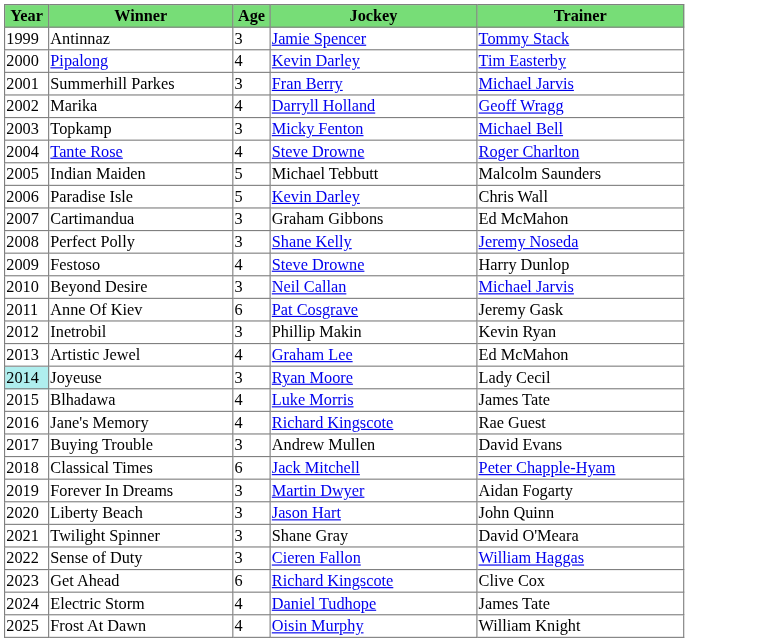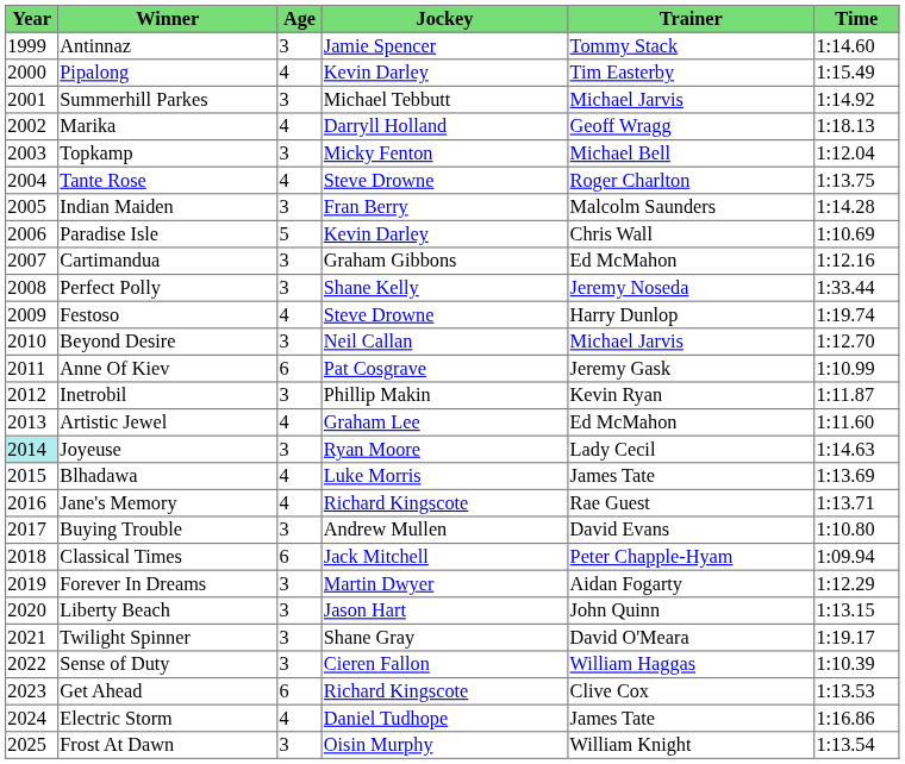+ column: Time | 1:14.60 | 1:15.49 | 1:14.92 | 1:18.13 | 1:12.04 | 1:13.75 | 1:14.28 | 1:10.69 | 1:12.16 | 1:33.44 | 1:19.74 | 1:12.70 | 1:10.99 | 1:11.87 | 1:11.60 | 1:14.63 | 1:13.69 | 1:13.71 | 1:10.80 | 1:09.94 | 1:12.29 | 1:13.15 | 1:19.17 | 1:10.39 | 1:13.53 | 1:16.86 | 1:13.54
Summerhill Parkes | Jockey: Fran Berry -> Michael Tebbutt
Indian Maiden | Age: 5 -> 3
Indian Maiden | Jockey: Michael Tebbutt -> Fran Berry
Frost At Dawn | Age: 4 -> 3
